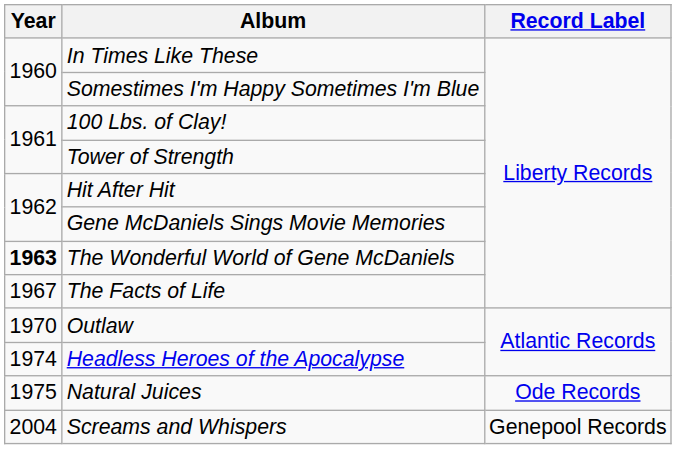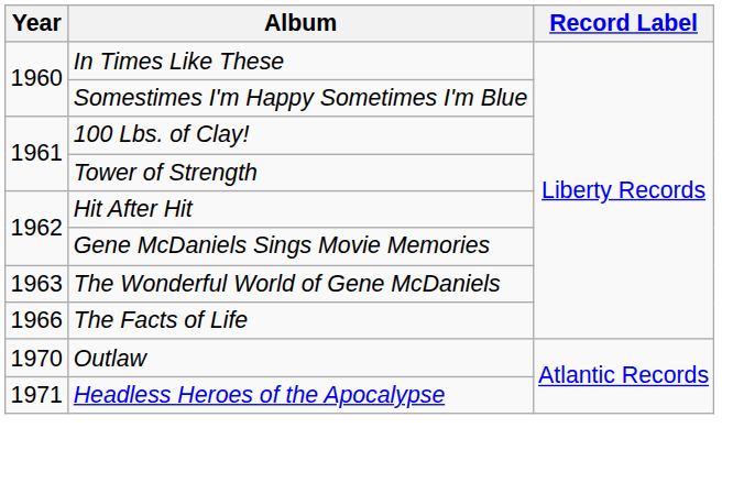The Wonderful World of Gene McDaniels | Year: bold -> normal
The Facts of Life | Year: 1967 -> 1966
Headless Heroes of the Apocalypse | Year: 1974 -> 1971
- row: 1975 | Natural Juices | Ode Records
- row: 2004 | Screams and Whispers | Genepool Records
